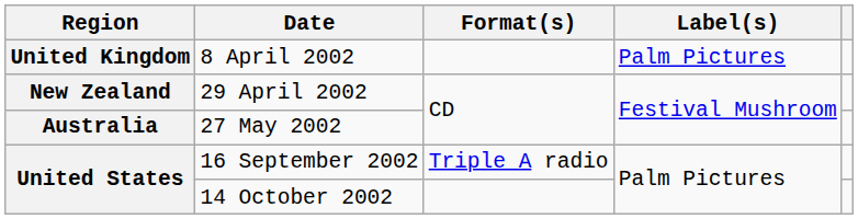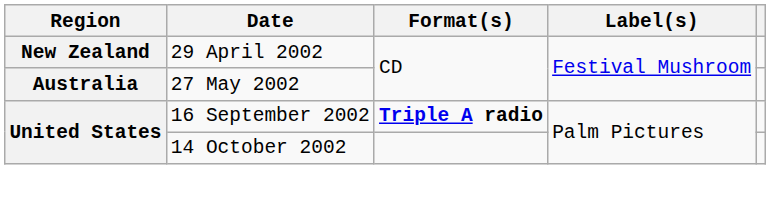- row: United Kingdom | 8 April 2002 | Palm Pictures
16 September 2002 | Format(s): normal -> bold
